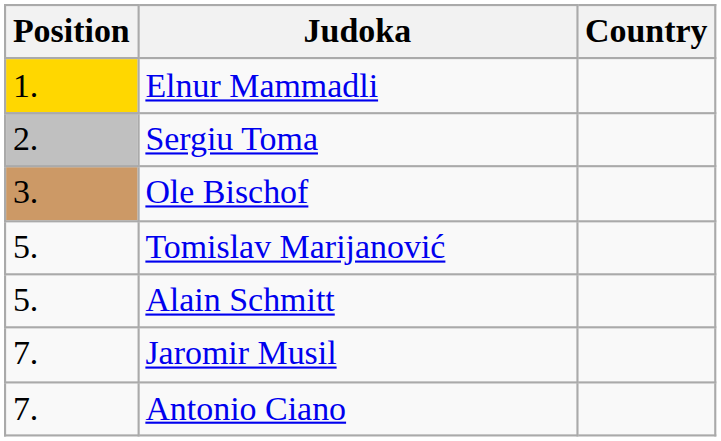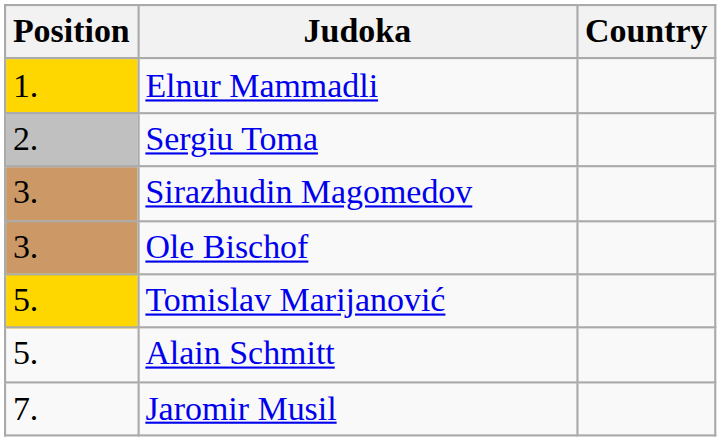+ row: 3. | Sirazhudin Magomedov
Tomislav Marijanović | Position: no background -> gold background
- row: 7. | Antonio Ciano
